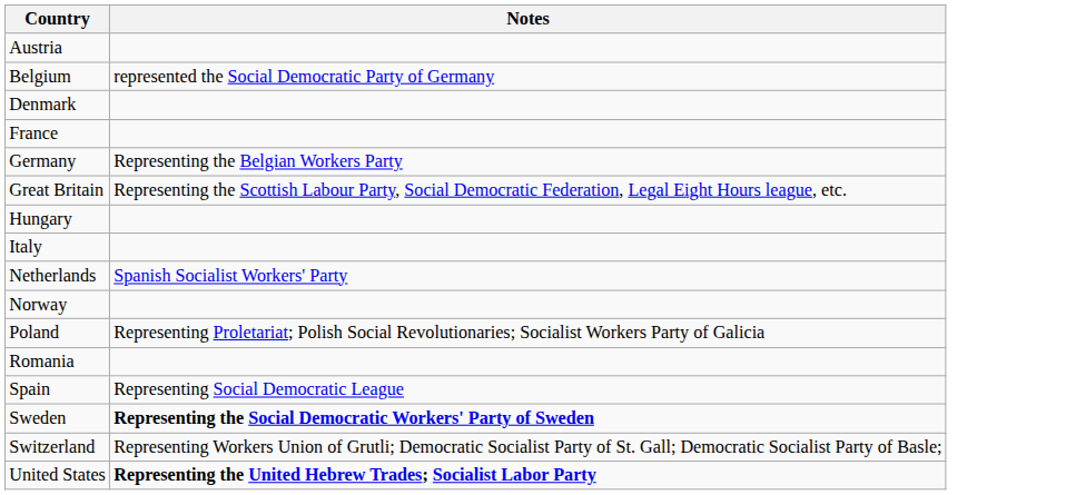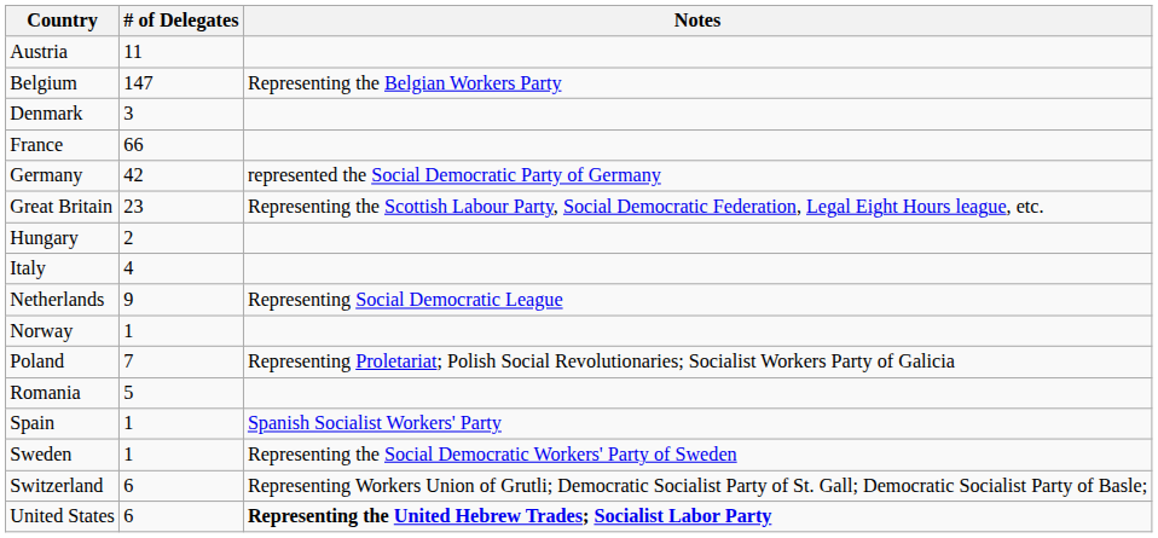+ column: # of Delegates | 11 | 147 | 3 | 66 | 42 | 23 | 2 | 4 | 9 | 1 | 7 | 5 | 1 | 1 | 6 | 6
Belgium | Notes: represented the Social Democratic Party of Germany -> Representing the Belgian Workers Party
Germany | Notes: Representing the Belgian Workers Party -> represented the Social Democratic Party of Germany
Netherlands | Notes: Spanish Socialist Workers' Party -> Representing Social Democratic League
Spain | Notes: Representing Social Democratic League -> Spanish Socialist Workers' Party
Sweden | Notes: bold -> normal
